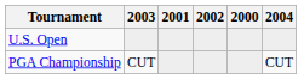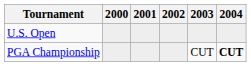columns swapped: 2000 <-> 2003
PGA Championship | 2004: normal -> bold
